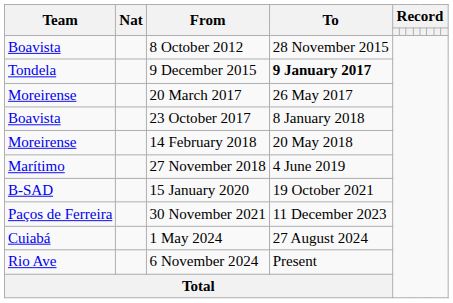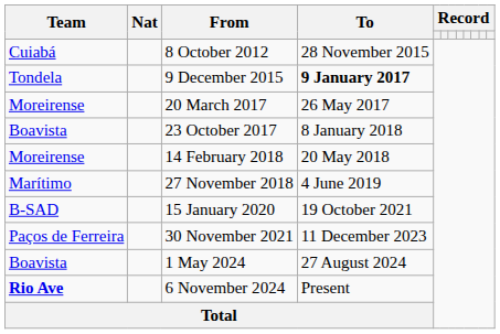8 October 2012 | Team: Boavista -> Cuiabá
1 May 2024 | Team: Cuiabá -> Boavista
6 November 2024 | Team: normal -> bold
